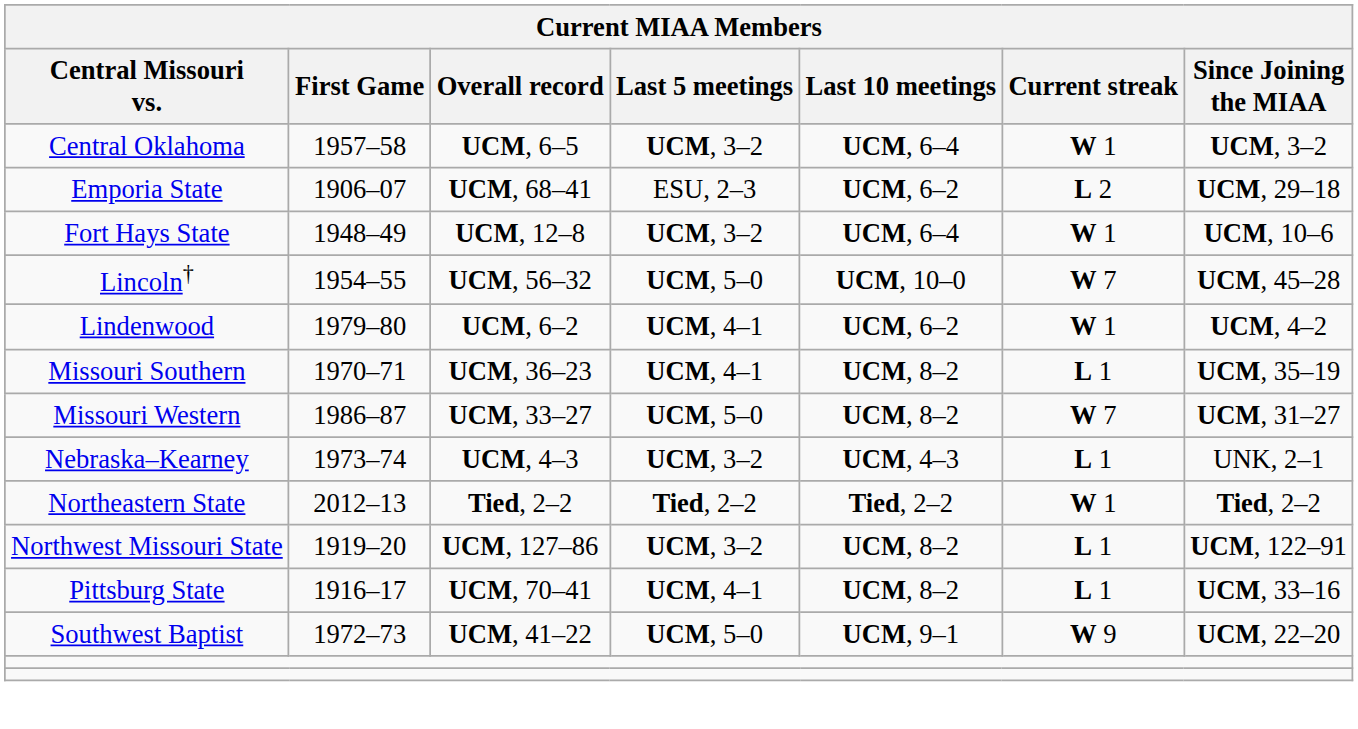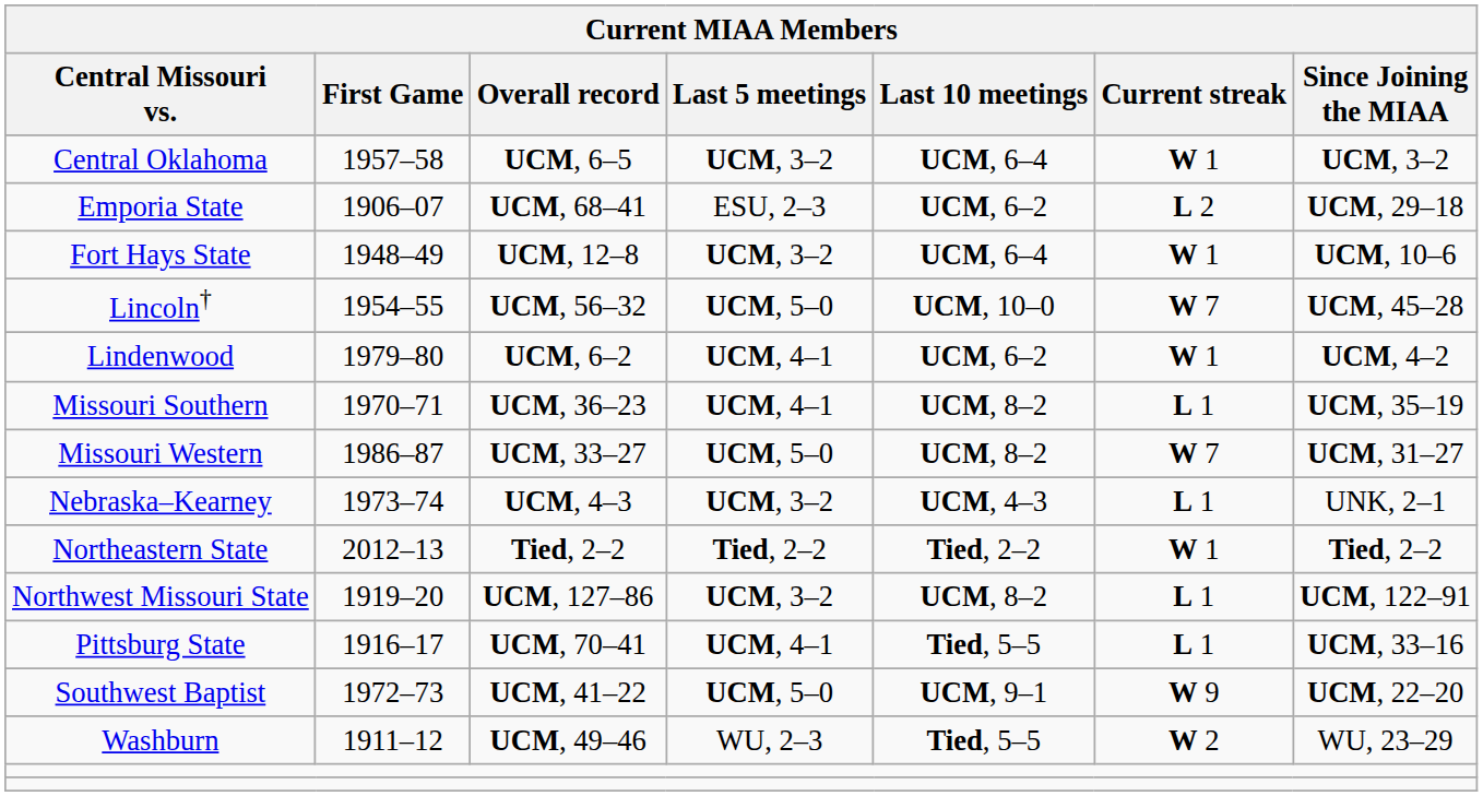Pittsburg State | Last 10 meetings: UCM, 8–2 -> Tied, 5–5
+ row: Washburn | 1911–12 | UCM, 49–46 | WU, 2–3 | Tied, 5–5 | W 2 | WU, 23–29
